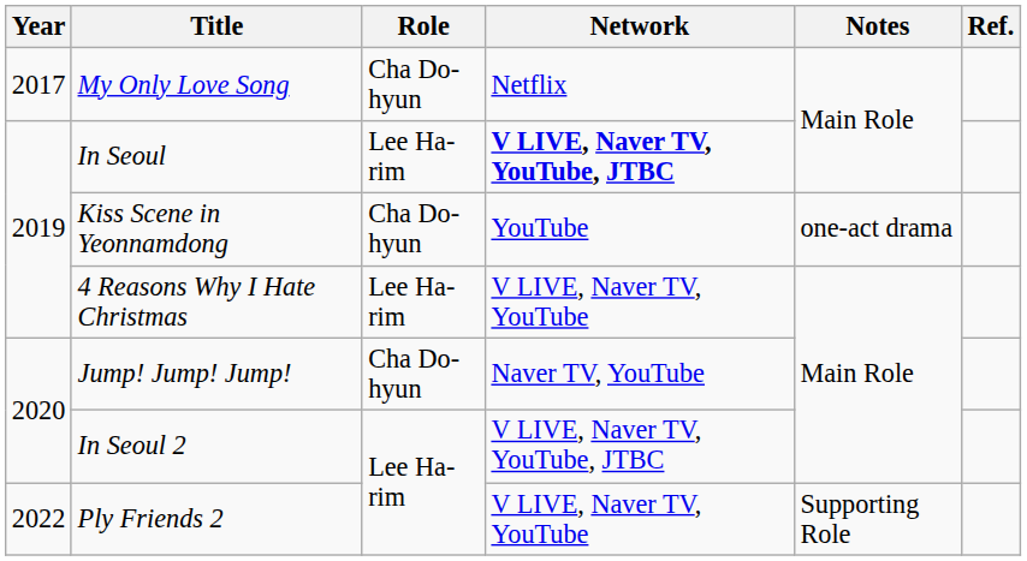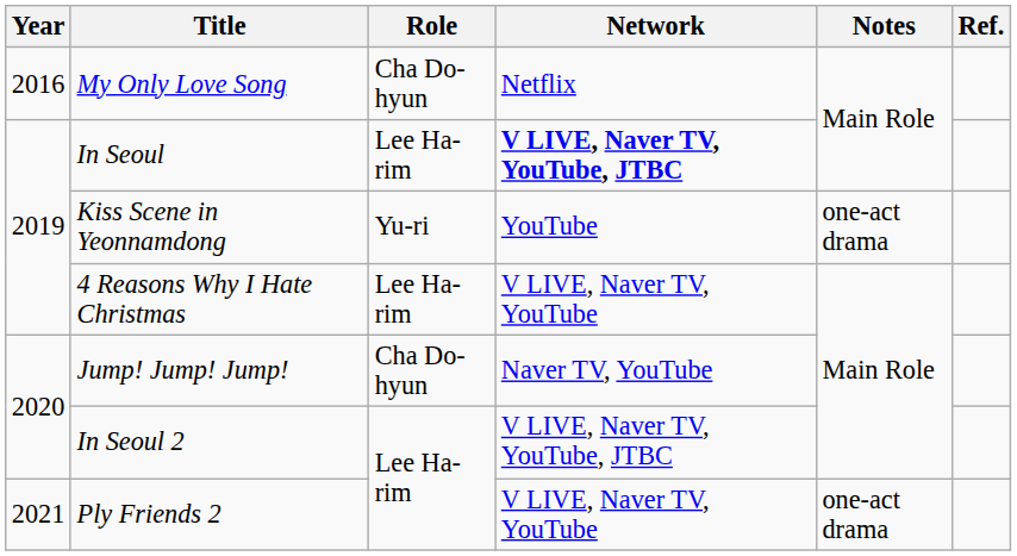My Only Love Song | Year: 2017 -> 2016
Kiss Scene in Yeonnamdong | Role: Cha Do-hyun -> Yu-ri
Ply Friends 2 | Year: 2022 -> 2021
Ply Friends 2 | Notes: Supporting Role -> one-act drama
